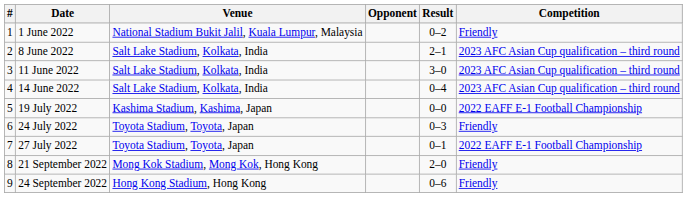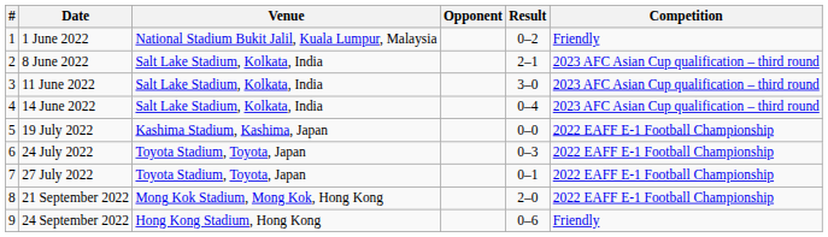24 July 2022 | Competition: Friendly -> 2022 EAFF E-1 Football Championship
21 September 2022 | Competition: Friendly -> 2022 EAFF E-1 Football Championship
